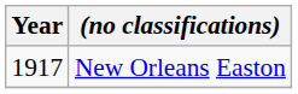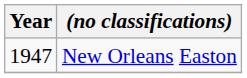New Orleans Easton | Year: 1917 -> 1947
